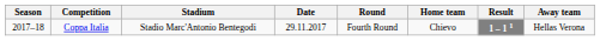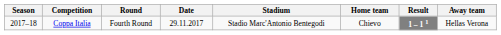columns swapped: Round <-> Stadium
